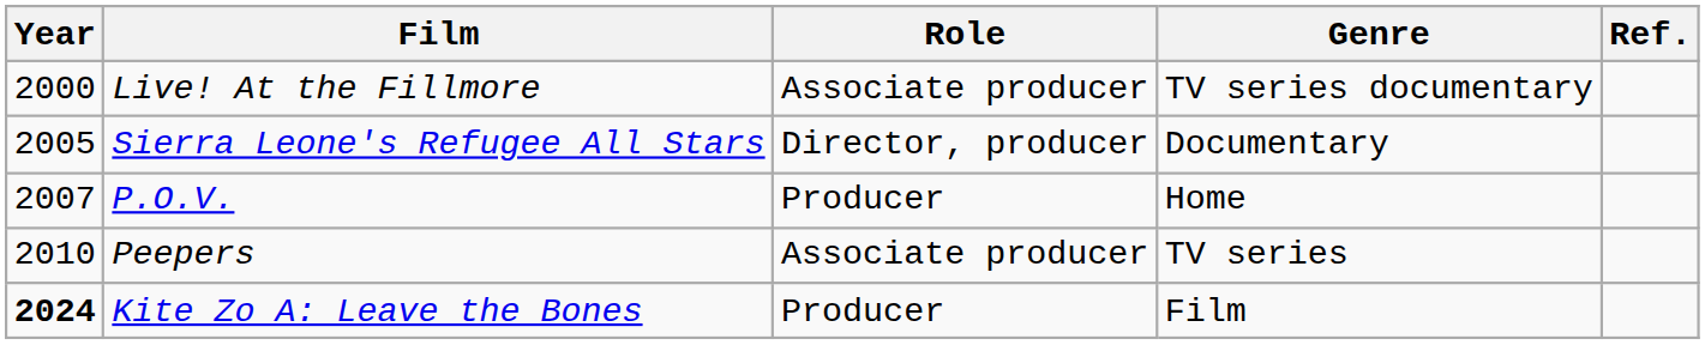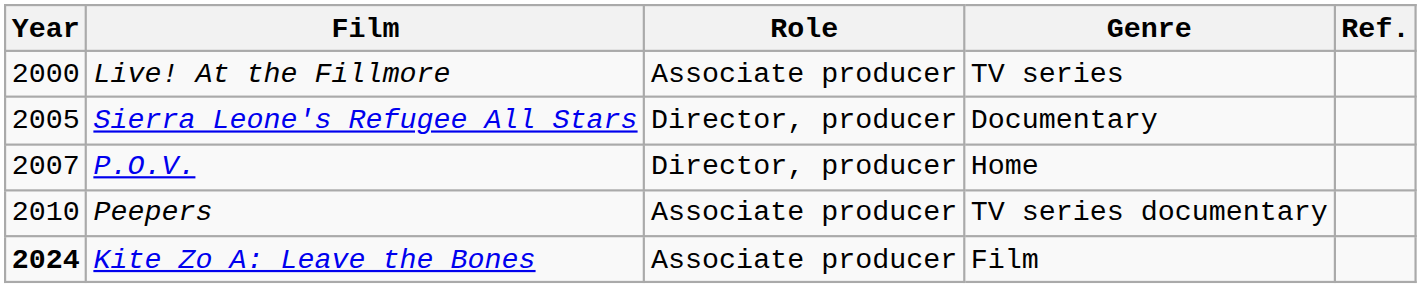Live! At the Fillmore | Genre: TV series documentary -> TV series
P.O.V. | Role: Producer -> Director, producer
Peepers | Genre: TV series -> TV series documentary
Kite Zo A: Leave the Bones | Role: Producer -> Associate producer
